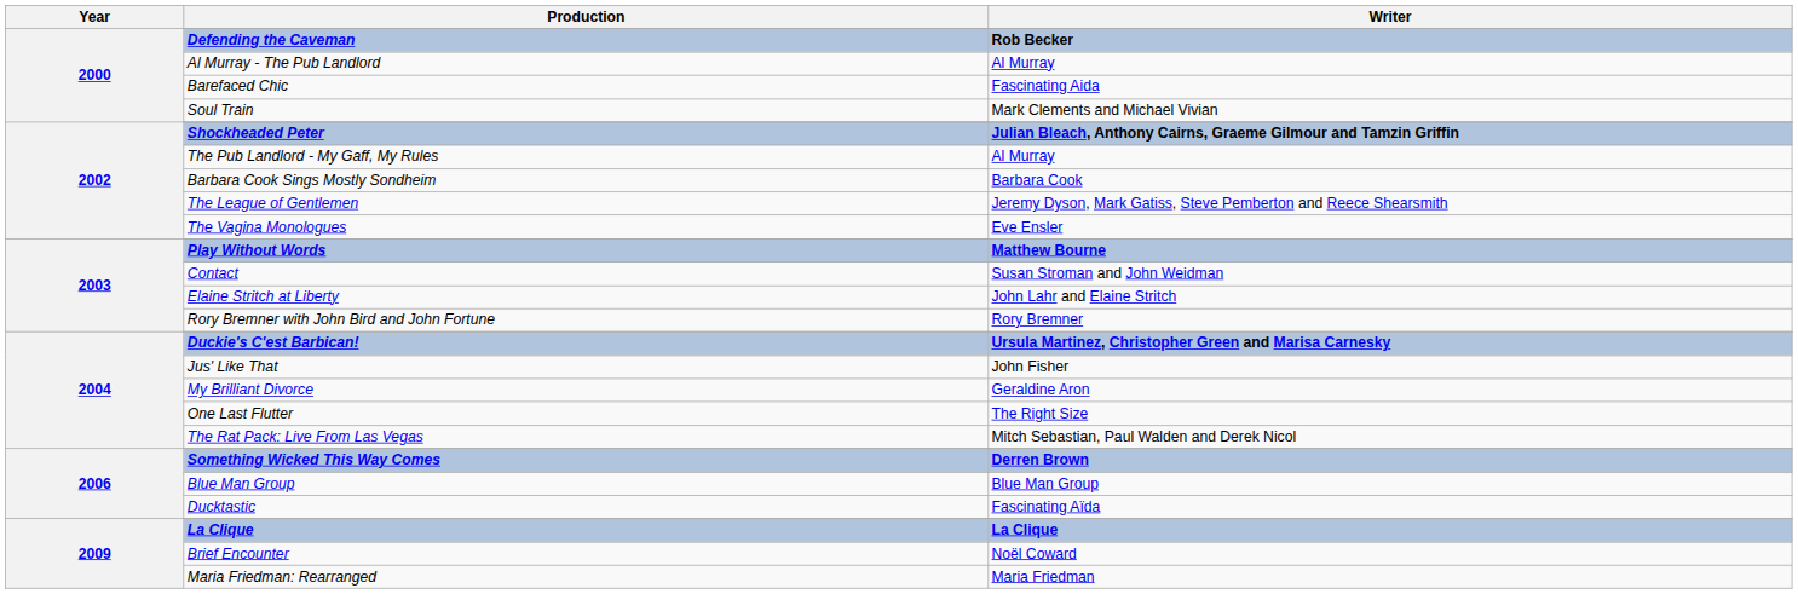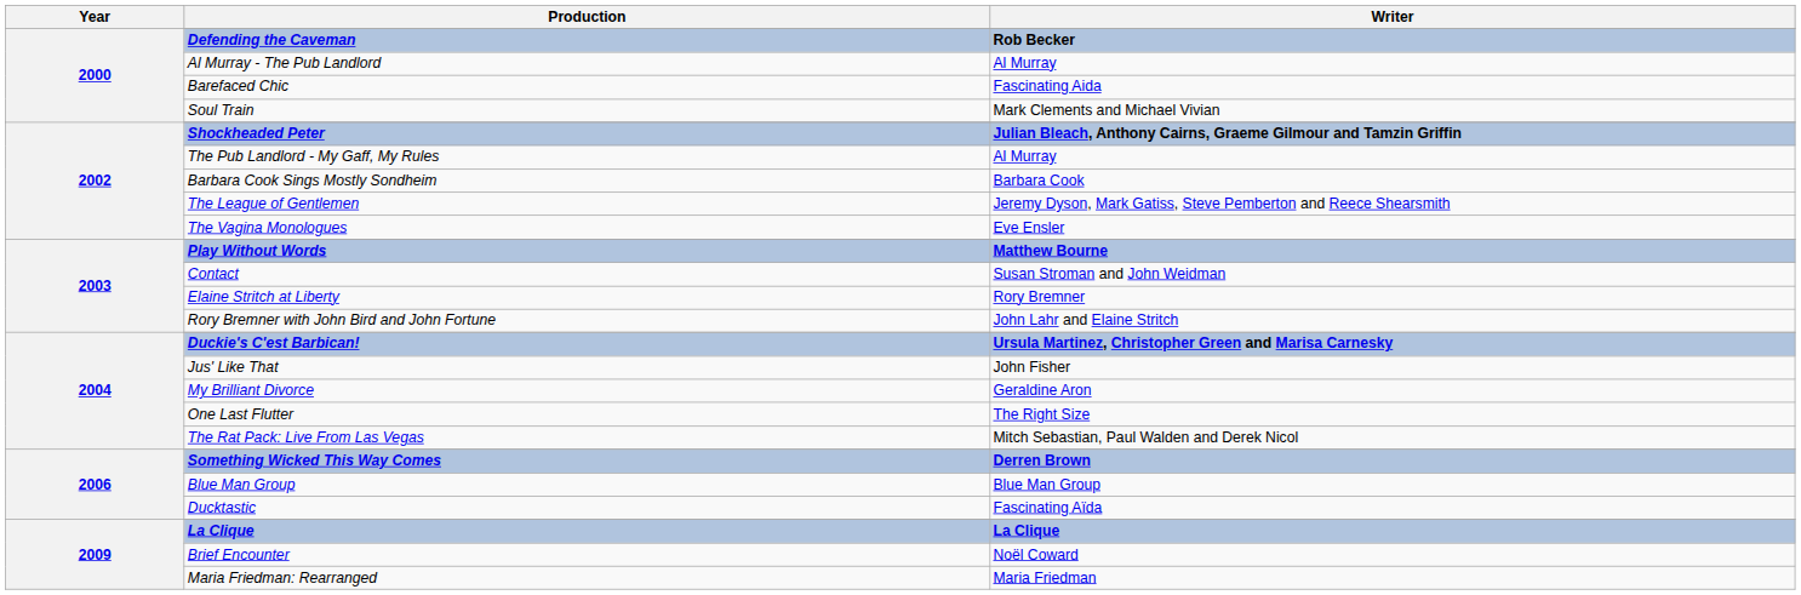Elaine Stritch at Liberty | Writer: John Lahr and Elaine Stritch -> Rory Bremner
Rory Bremner with John Bird and John Fortune | Writer: Rory Bremner -> John Lahr and Elaine Stritch
